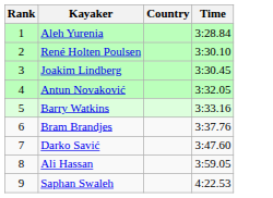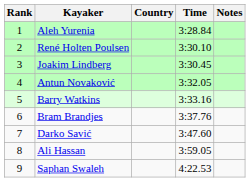+ column: Notes
